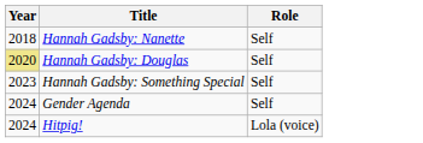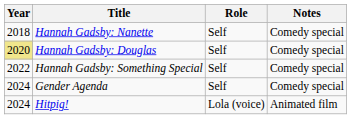+ column: Notes | Comedy special | Comedy special | Comedy special | Comedy special | Animated film
Hannah Gadsby: Something Special | Year: 2023 -> 2022
